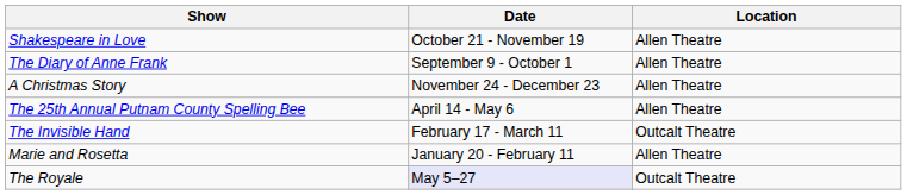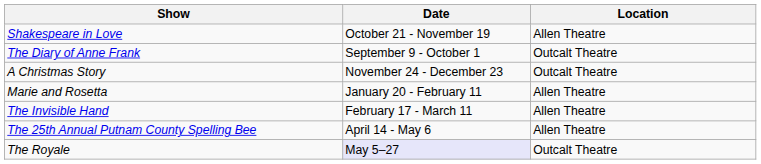The Diary of Anne Frank | Location: Allen Theatre -> Outcalt Theatre
A Christmas Story | Location: Allen Theatre -> Outcalt Theatre
rows swapped: Marie and Rosetta <-> The 25th Annual Putnam County Spelling Bee
The Invisible Hand | Location: Outcalt Theatre -> Allen Theatre
